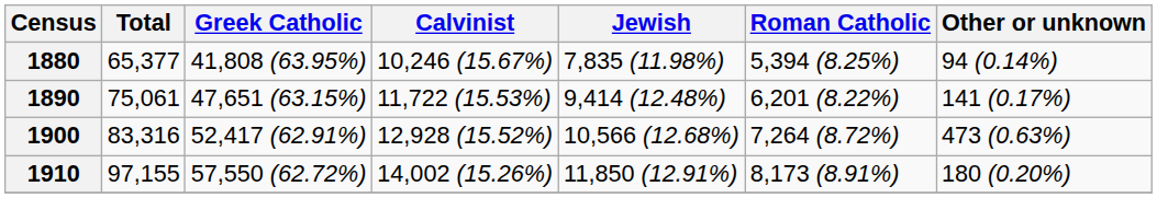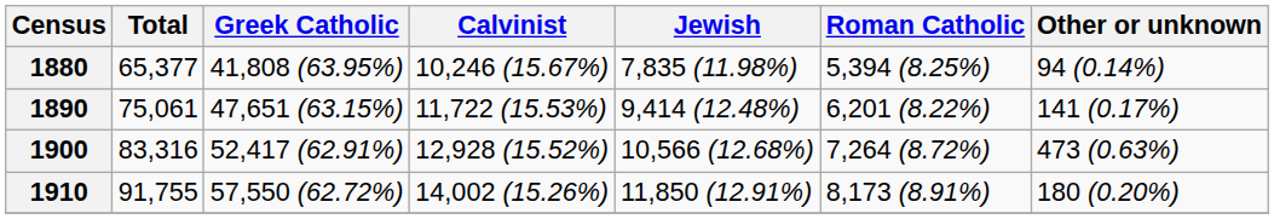1910 | Total: 97,155 -> 91,755
